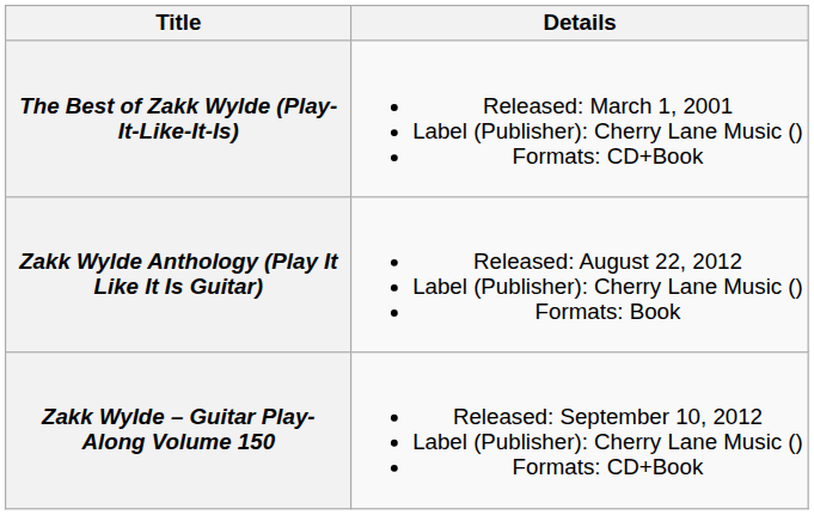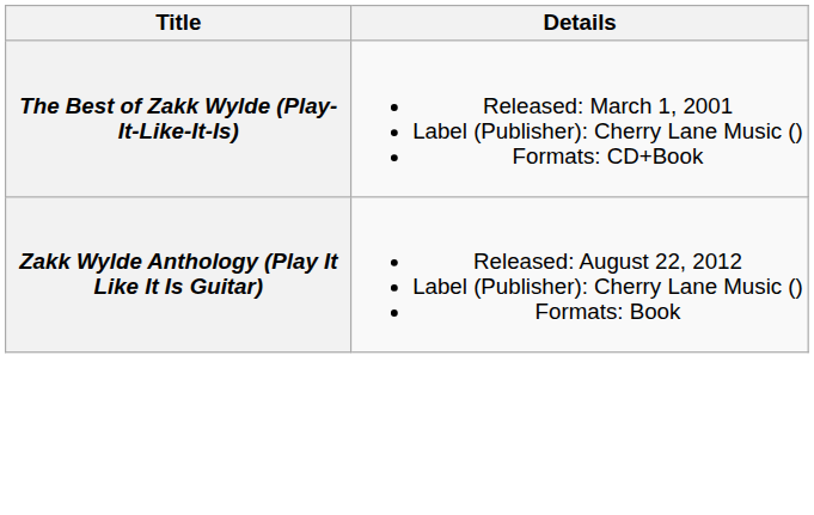- row: Zakk Wylde – Guitar Play-Along Volume 150 | Released: September 10, 2012 Label (Publisher): Cherry Lane Music () Formats: CD+Book
